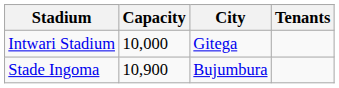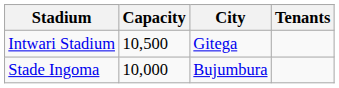Intwari Stadium | Capacity: 10,000 -> 10,500
Stade Ingoma | Capacity: 10,900 -> 10,000
